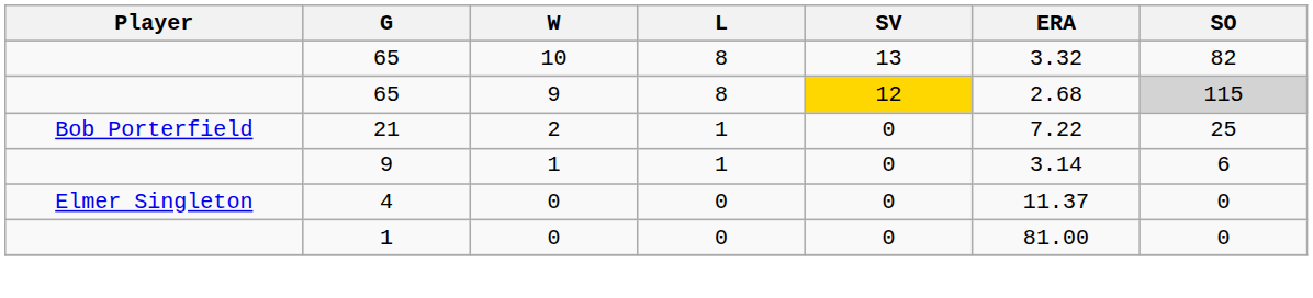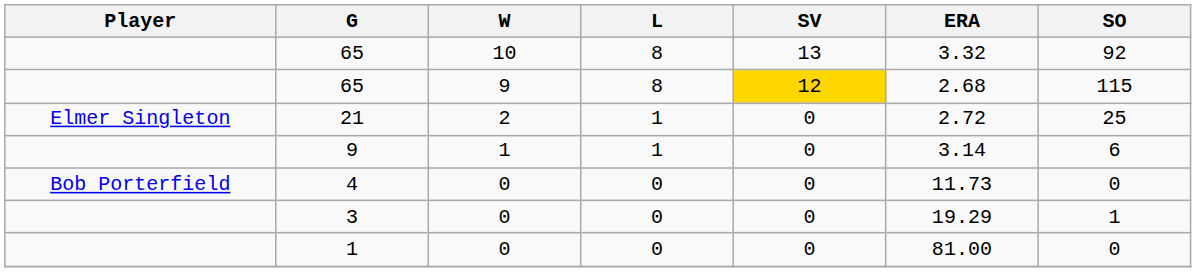65 / 10 | SO: 82 -> 92
65 / 9 | SO: lightgrey background -> no background
21 | Player: Bob Porterfield -> Elmer Singleton
21 | ERA: 7.22 -> 2.72
4 | Player: Elmer Singleton -> Bob Porterfield
4 | ERA: 11.37 -> 11.73
+ row: 3 | 0 | 0 | 0 | 19.29 | 1
